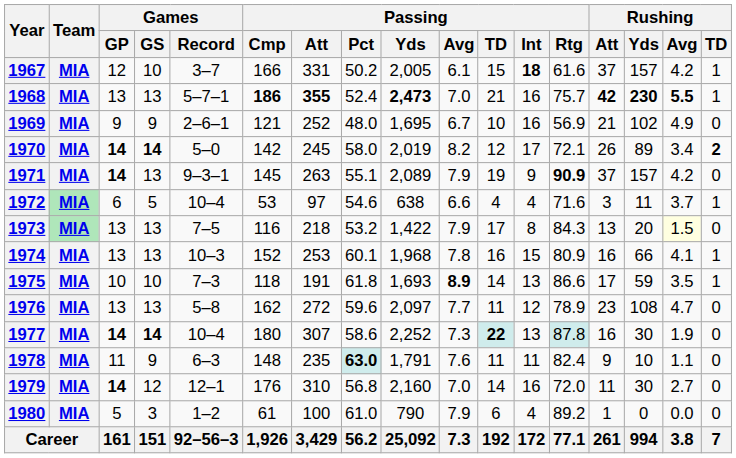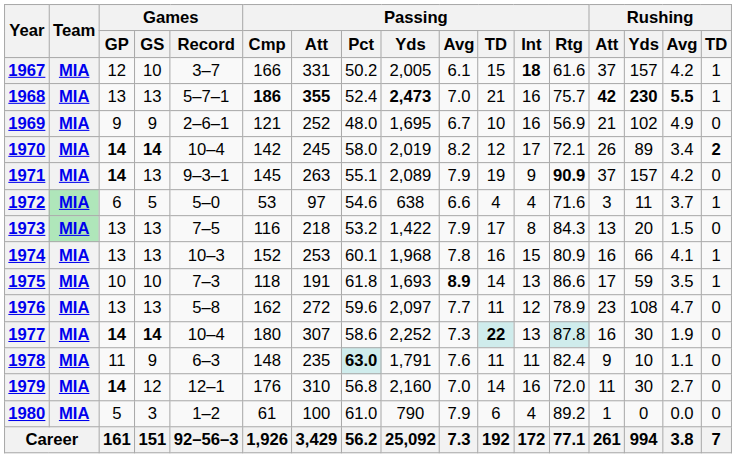1970 | Games / Record: 5–0 -> 10–4
1972 | Games / Record: 10–4 -> 5–0
1973 | Rushing / Avg: lightyellow background -> no background
